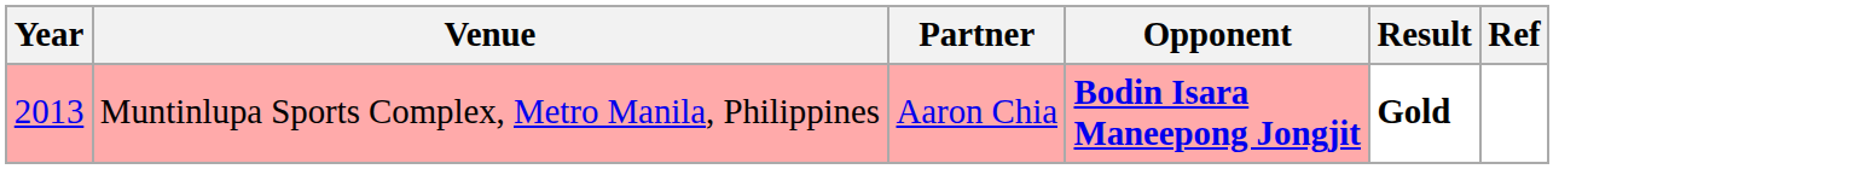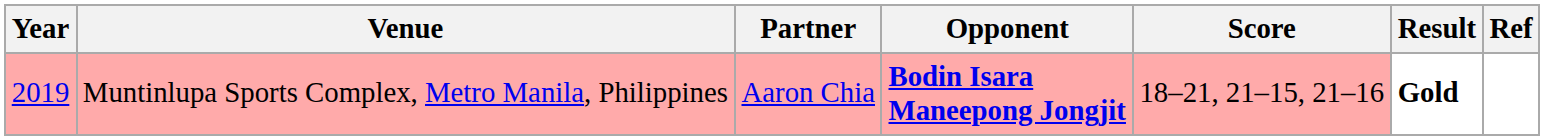+ column: Score | 18–21, 21–15, 21–16
Muntinlupa Sports Complex, Metro Manila, Philippines | Year: 2013 -> 2019
